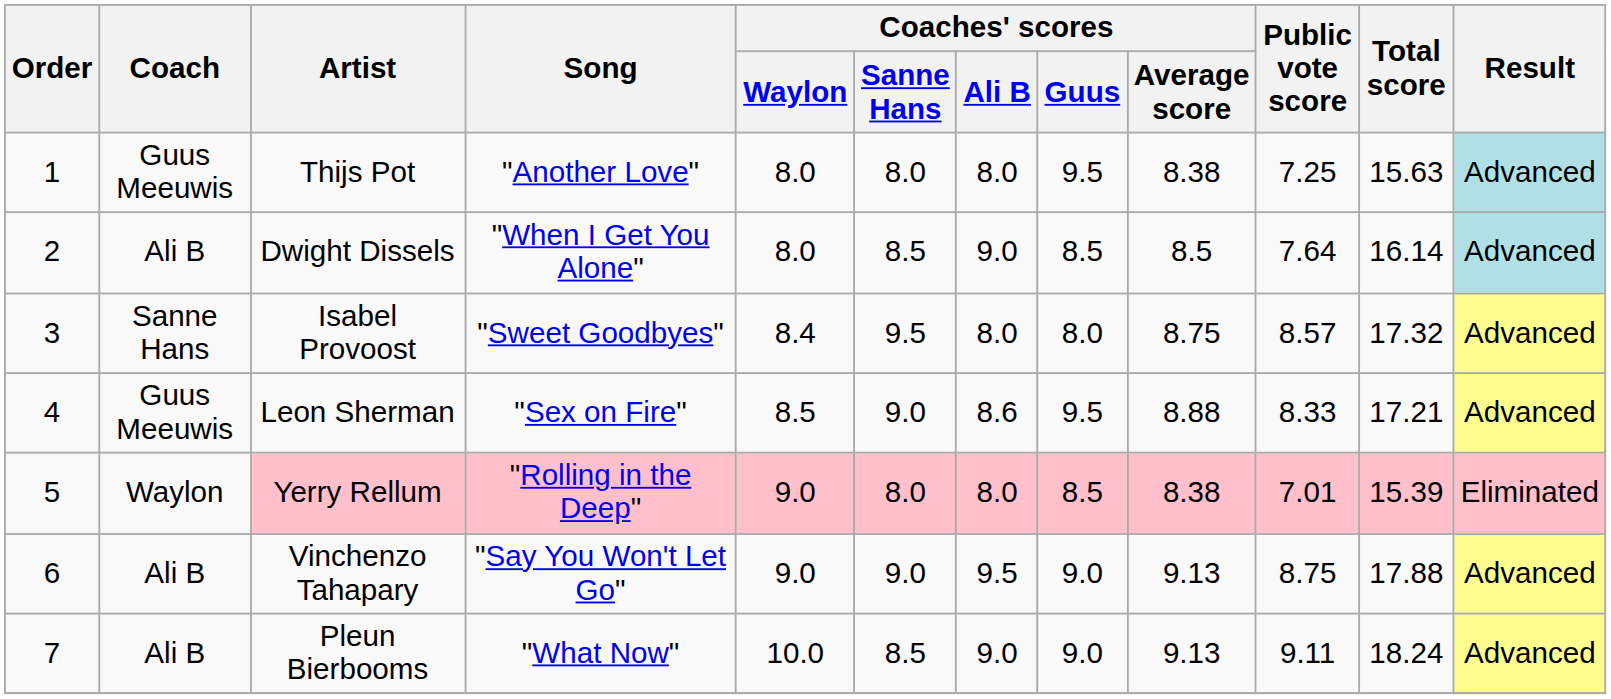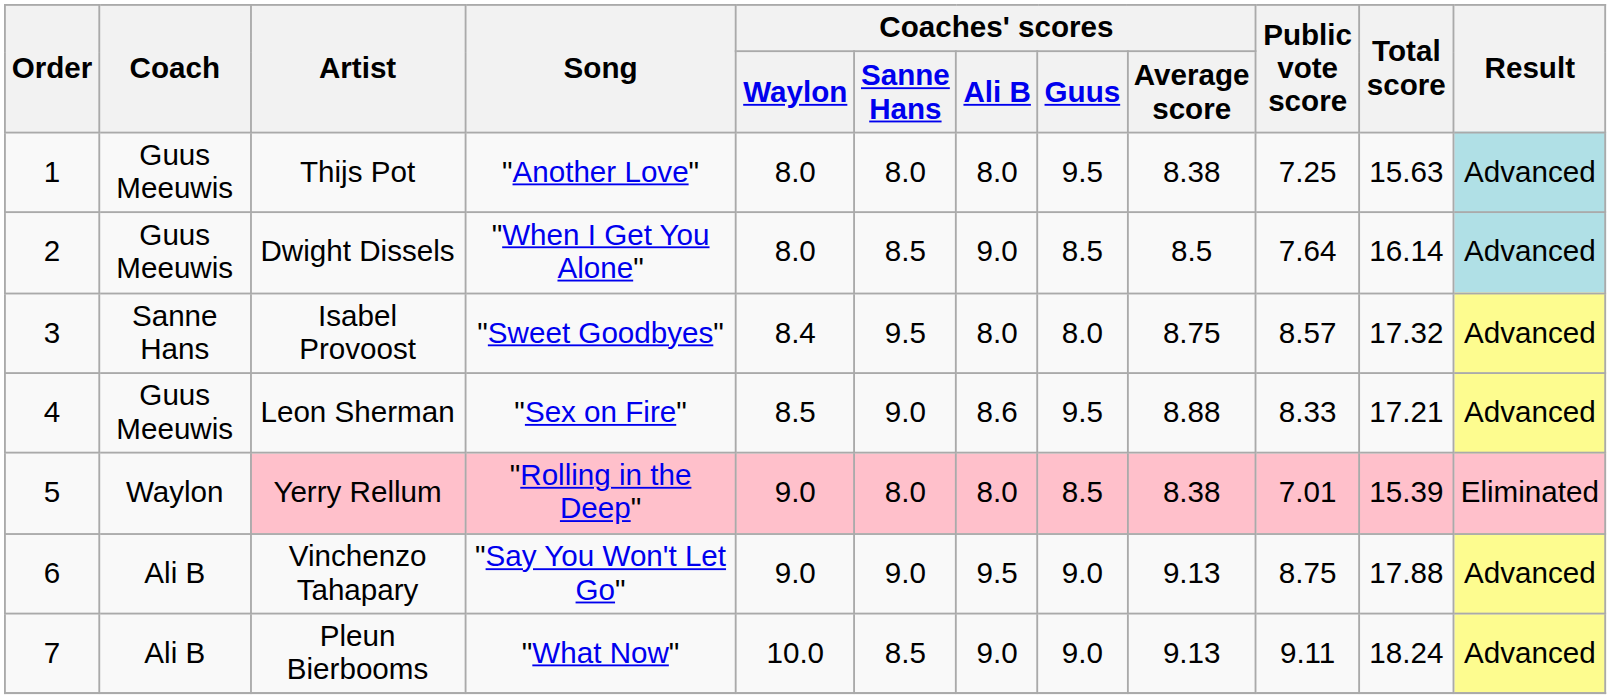Dwight Dissels | Coach: Ali B -> Guus Meeuwis
